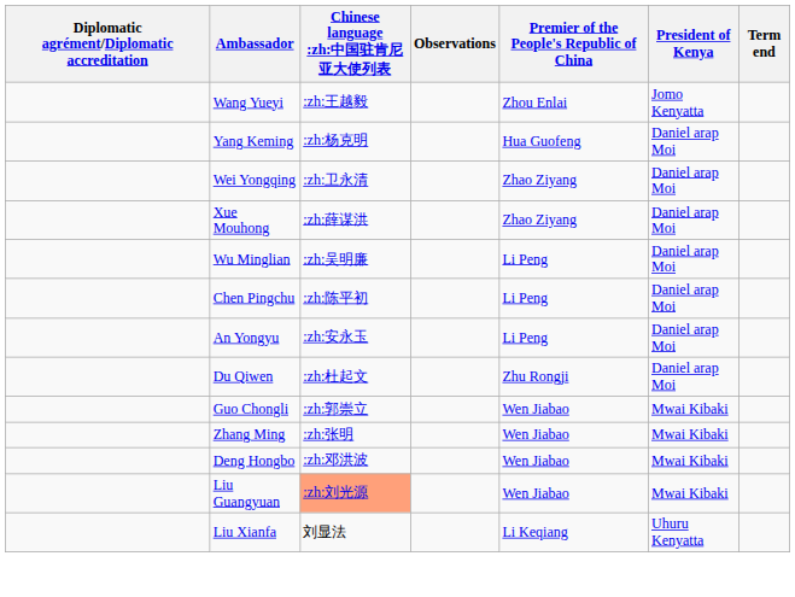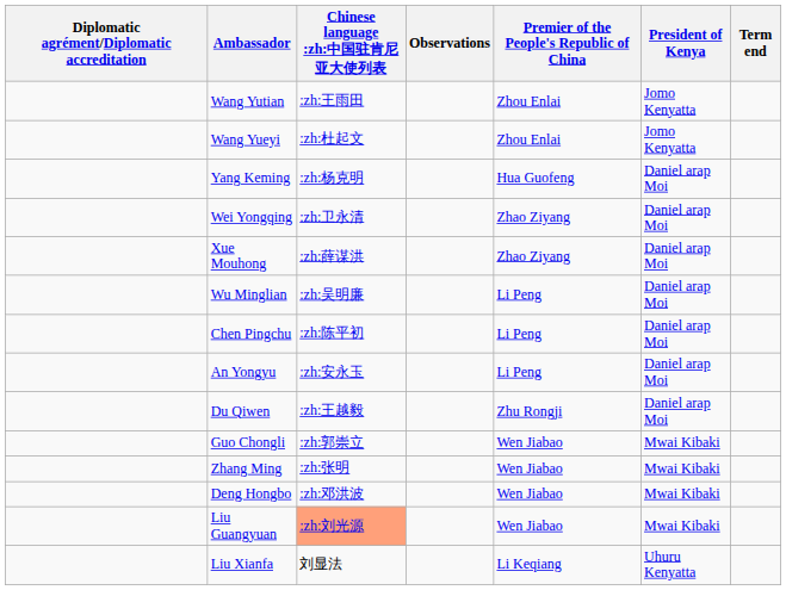+ row: Wang Yutian | :zh:王雨田 | Zhou Enlai | Jomo Kenyatta
Wang Yueyi | Chinese language :zh:中国驻肯尼亚大使列表: :zh:王越毅 -> :zh:杜起文
Du Qiwen | Chinese language :zh:中国驻肯尼亚大使列表: :zh:杜起文 -> :zh:王越毅
